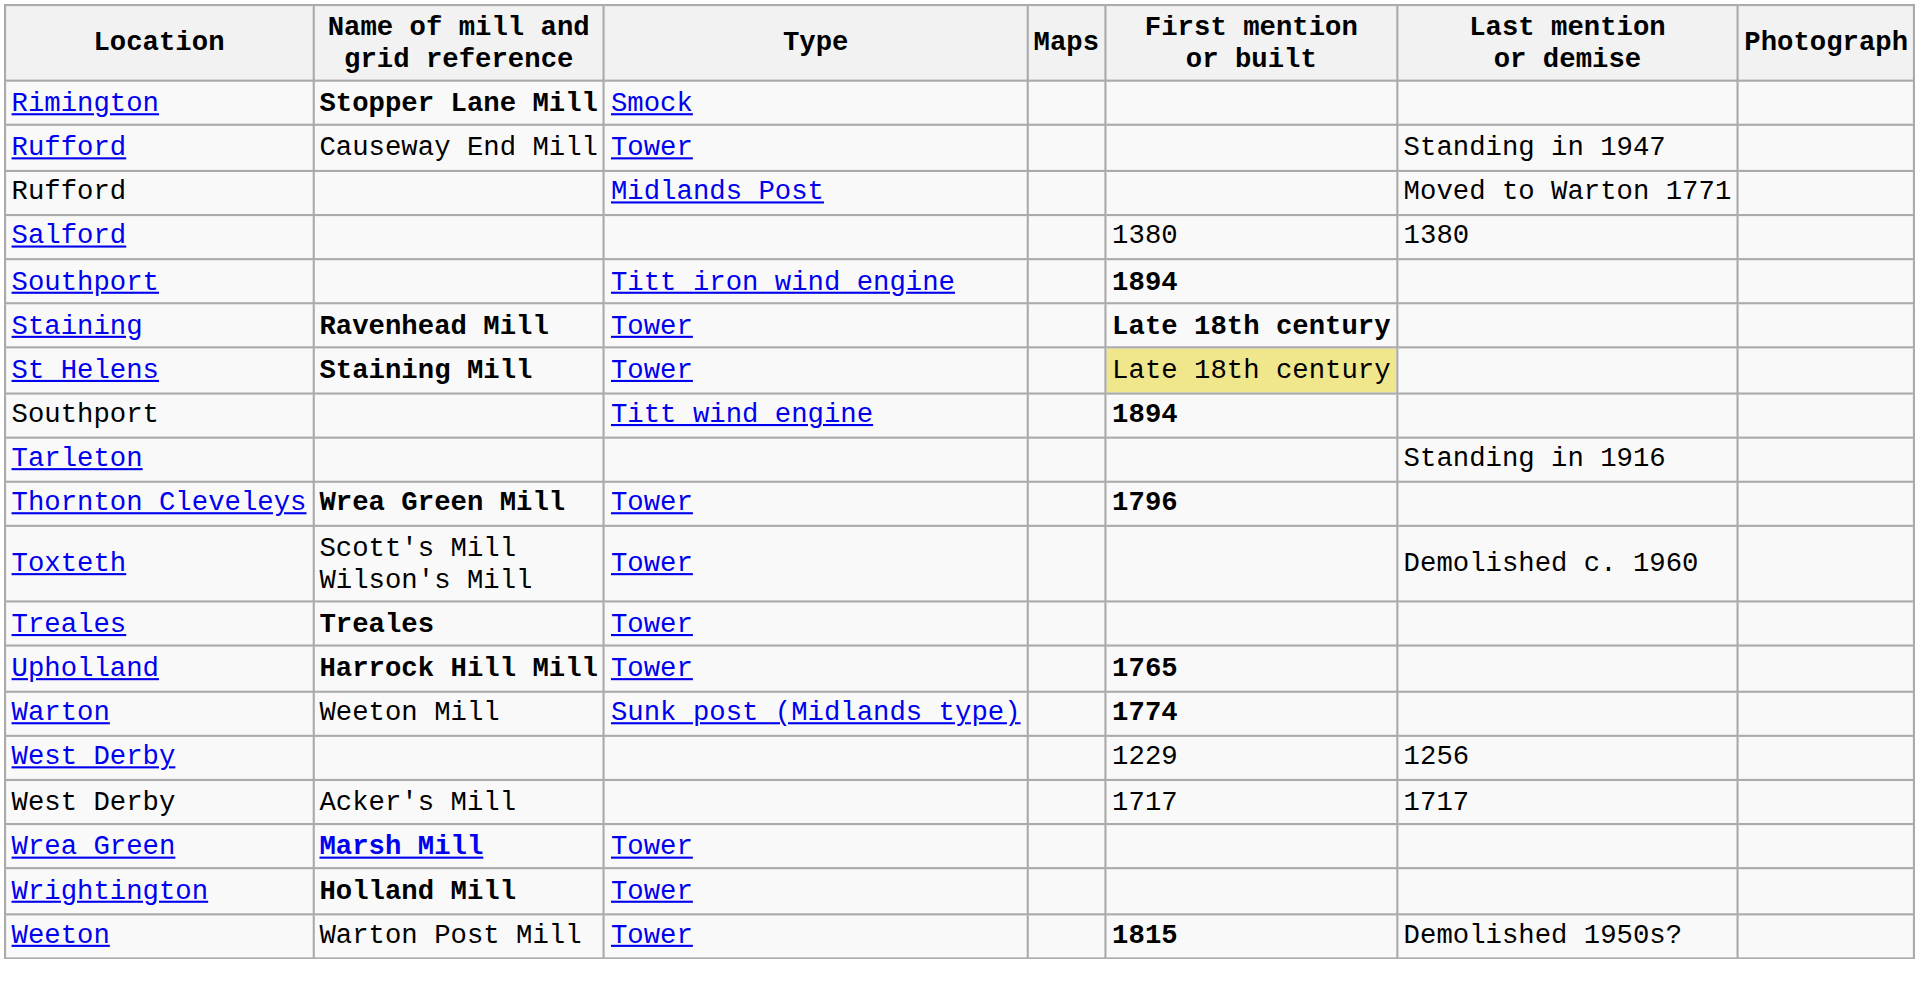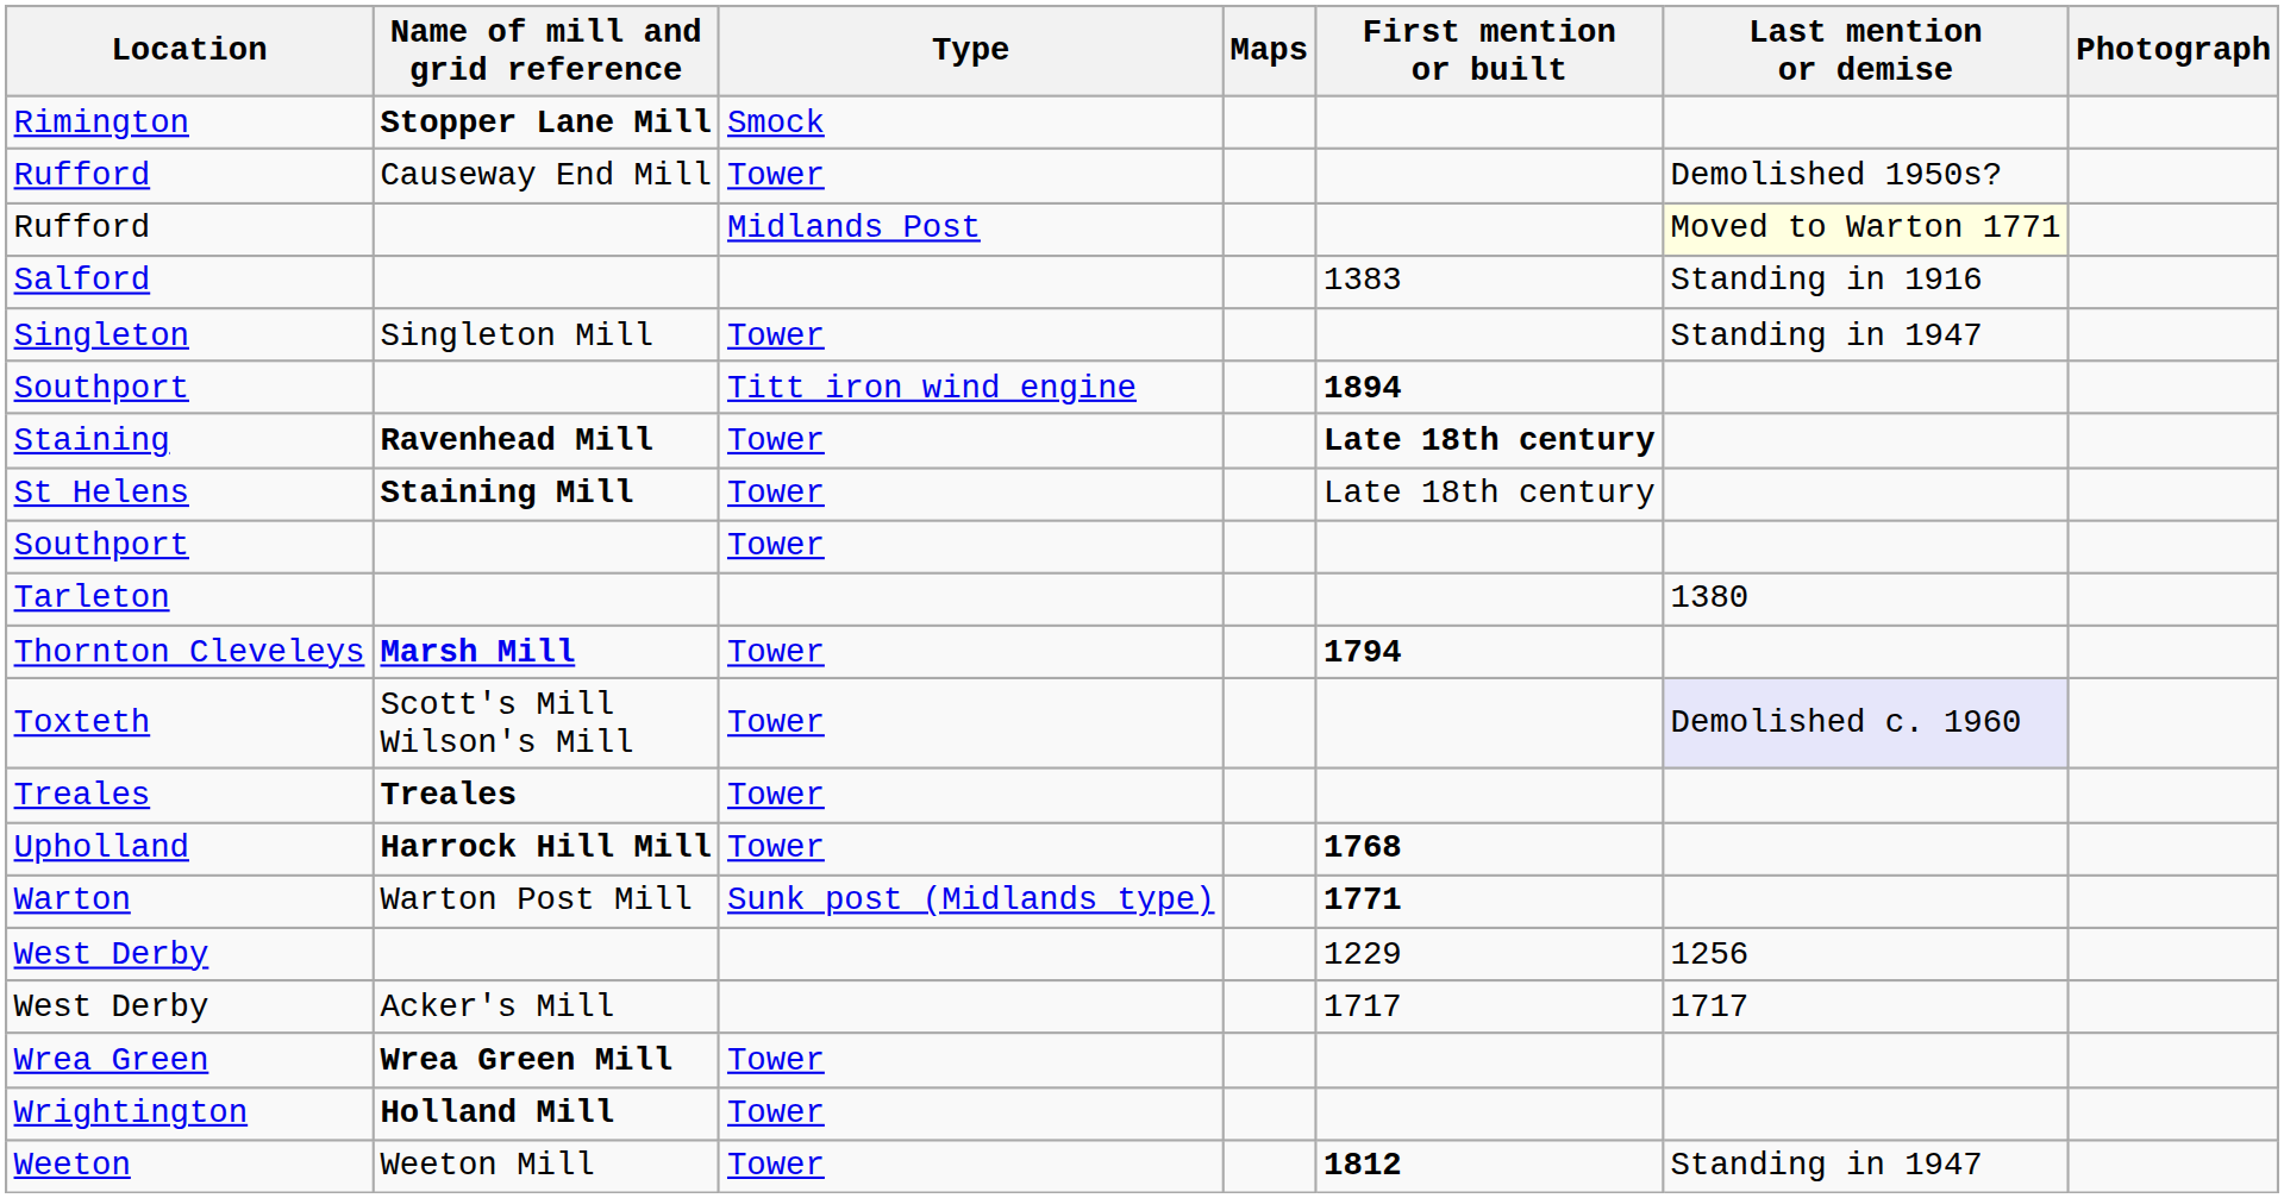Rufford / Tower | Last mention or demise: Standing in 1947 -> Demolished 1950s?
Rufford / Midlands Post | Last mention or demise: no background -> lightyellow background
Salford | First mention or built: 1380 -> 1383
Salford | Last mention or demise: 1380 -> Standing in 1916
+ row: Singleton | Singleton Mill | Tower | Standing in 1947
St Helens | First mention or built: khaki background -> no background
+ row: Southport | Tower
- row: Southport | Titt wind engine | 1894
Tarleton | Last mention or demise: Standing in 1916 -> 1380
Thornton Cleveleys | Name of mill and grid reference: Wrea Green Mill -> Marsh Mill
Thornton Cleveleys | First mention or built: 1796 -> 1794
Toxteth | Last mention or demise: no background -> lavender background
Upholland | First mention or built: 1765 -> 1768
Warton | Name of mill and grid reference: Weeton Mill -> Warton Post Mill
Warton | First mention or built: 1774 -> 1771
Wrea Green | Name of mill and grid reference: Marsh Mill -> Wrea Green Mill
Weeton | Name of mill and grid reference: Warton Post Mill -> Weeton Mill
Weeton | First mention or built: 1815 -> 1812
Weeton | Last mention or demise: Demolished 1950s? -> Standing in 1947
